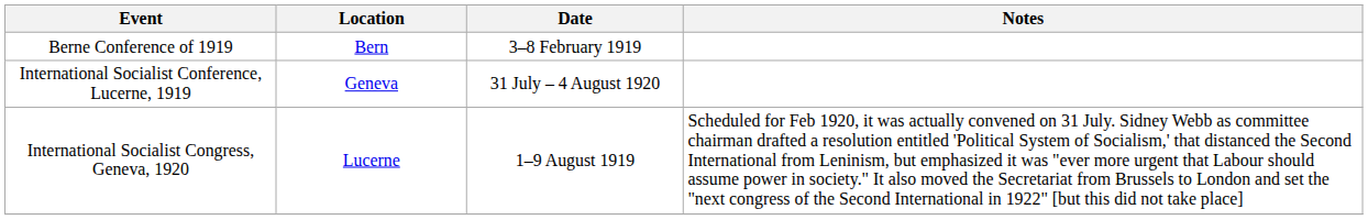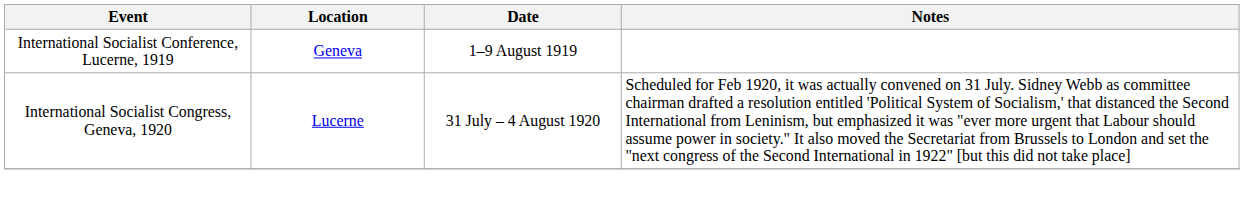- row: Berne Conference of 1919 | Bern | 3–8 February 1919
International Socialist Conference, Lucerne, 1919 | Date: 31 July – 4 August 1920 -> 1–9 August 1919
International Socialist Congress, Geneva, 1920 | Date: 1–9 August 1919 -> 31 July – 4 August 1920
